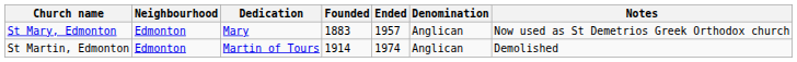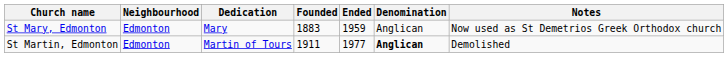St Mary, Edmonton | Ended: 1957 -> 1959
St Martin, Edmonton | Founded: 1914 -> 1911
St Martin, Edmonton | Ended: 1974 -> 1977
St Martin, Edmonton | Denomination: normal -> bold
